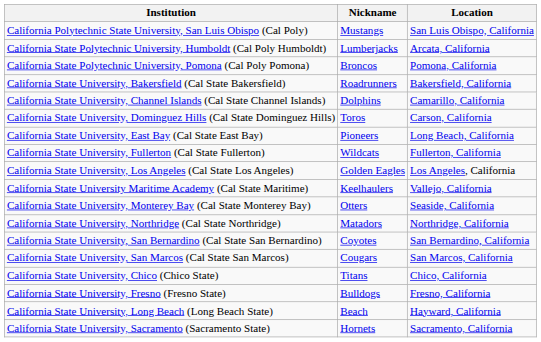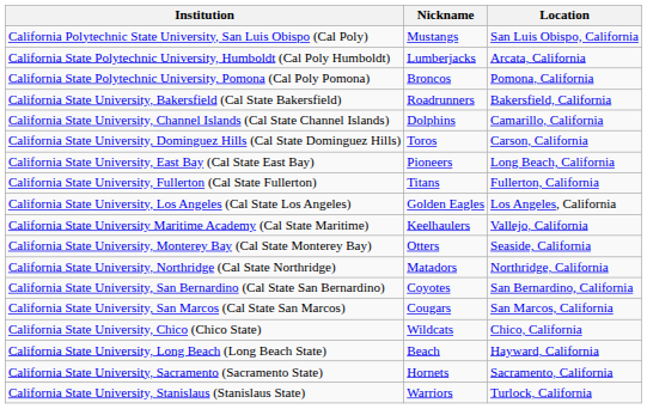California State University, Fullerton (Cal State Fullerton) | Nickname: Wildcats -> Titans
California State University, Chico (Chico State) | Nickname: Titans -> Wildcats
- row: California State University, Fresno (Fresno State) | Bulldogs | Fresno, California
+ row: California State University, Stanislaus (Stanislaus State) | Warriors | Turlock, California
